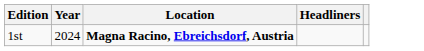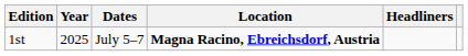+ column: Dates | July 5–7
1st | Year: 2024 -> 2025
